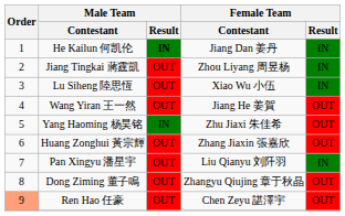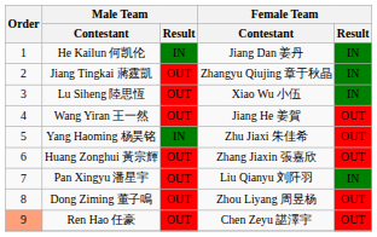He Kailun 何凯伦 | Male Team / Result: bold -> normal
Jiang Tingkai 蔣霆凱 | Female Team / Contestant: Zhou Liyang 周昱杨 -> Zhangyu Qiujing 章于秋晶
Dong Ziming 董子鳴 | Female Team / Contestant: Zhangyu Qiujing 章于秋晶 -> Zhou Liyang 周昱杨
